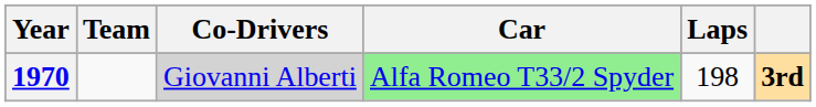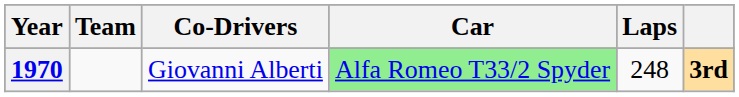1970 | Co-Drivers: lightgrey background -> no background
1970 | Laps: 198 -> 248
